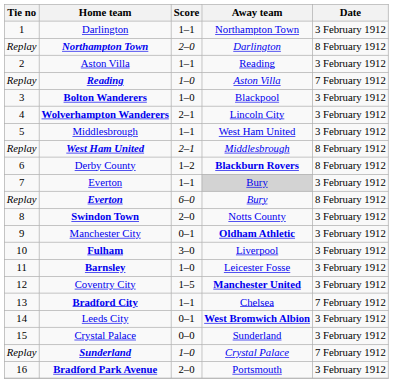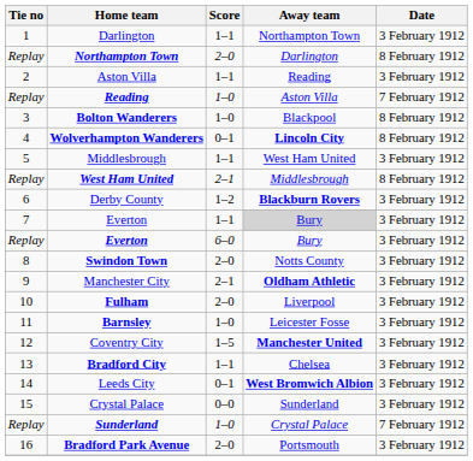Bolton Wanderers | Date: 3 February 1912 -> 8 February 1912
Wolverhampton Wanderers | Score: 2–1 -> 0–1
Wolverhampton Wanderers | Away team: normal -> bold
Wolverhampton Wanderers | Date: 3 February 1912 -> 8 February 1912
Derby County | Date: 8 February 1912 -> 3 February 1912
Replay / Everton | Date: 8 February 1912 -> 3 February 1912
Manchester City | Score: 0–1 -> 2–1
Fulham | Score: 3–0 -> 2–0
Bradford City | Date: 7 February 1912 -> 3 February 1912
